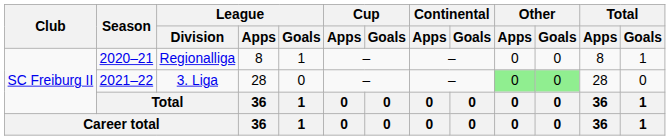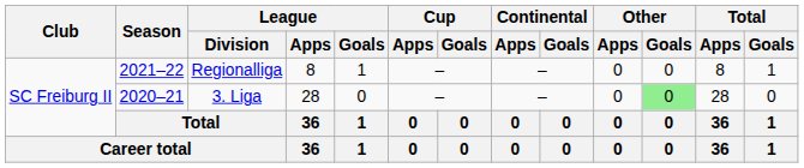Regionalliga | Season: 2020–21 -> 2021–22
3. Liga | Season: 2021–22 -> 2020–21
3. Liga | Other / Apps: lightgreen background -> no background
